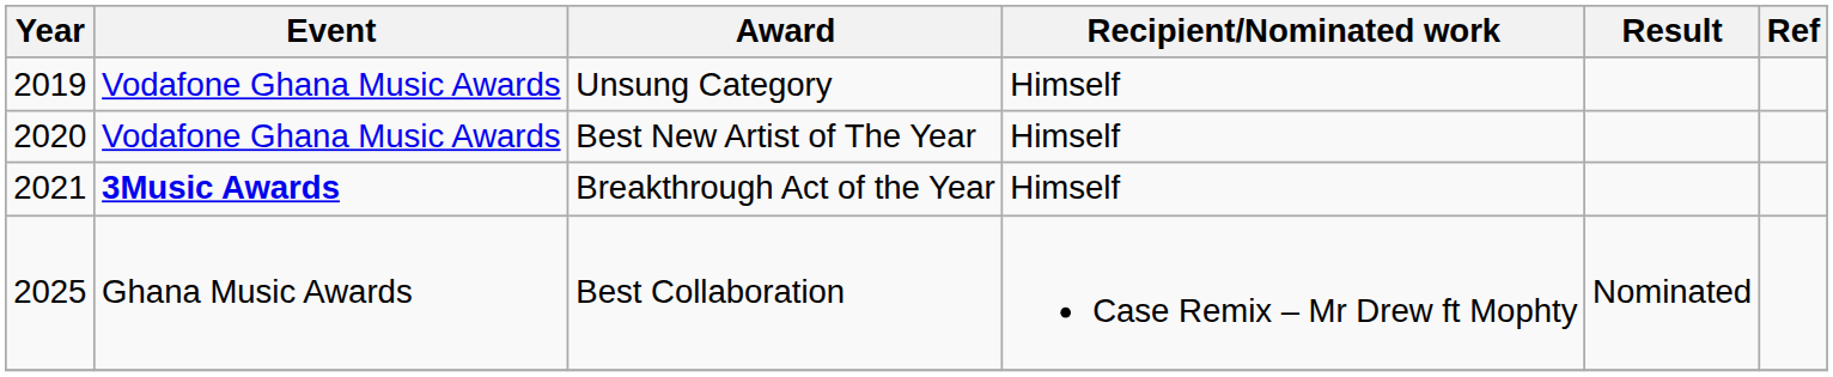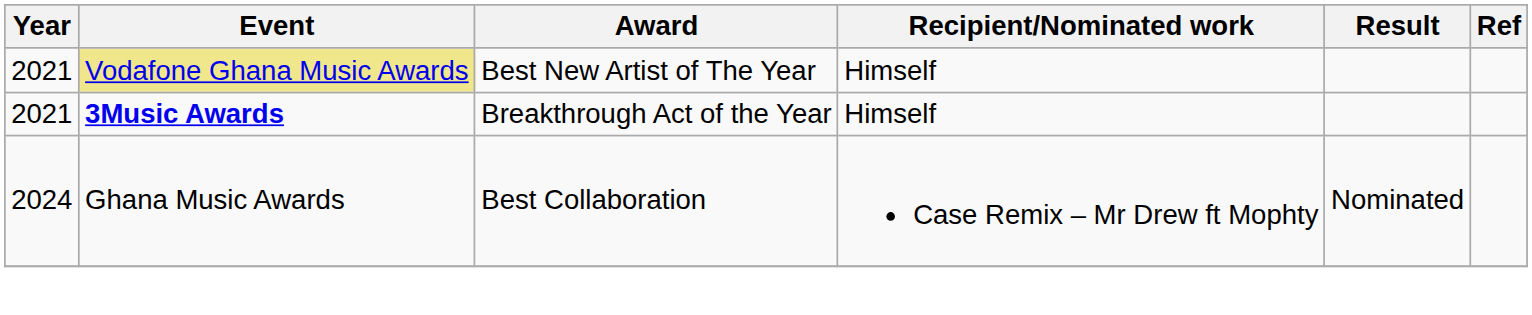- row: 2019 | Vodafone Ghana Music Awards | Unsung Category | Himself
Best New Artist of The Year | Year: 2020 -> 2021
Best New Artist of The Year | Event: no background -> khaki background
Best Collaboration | Year: 2025 -> 2024
